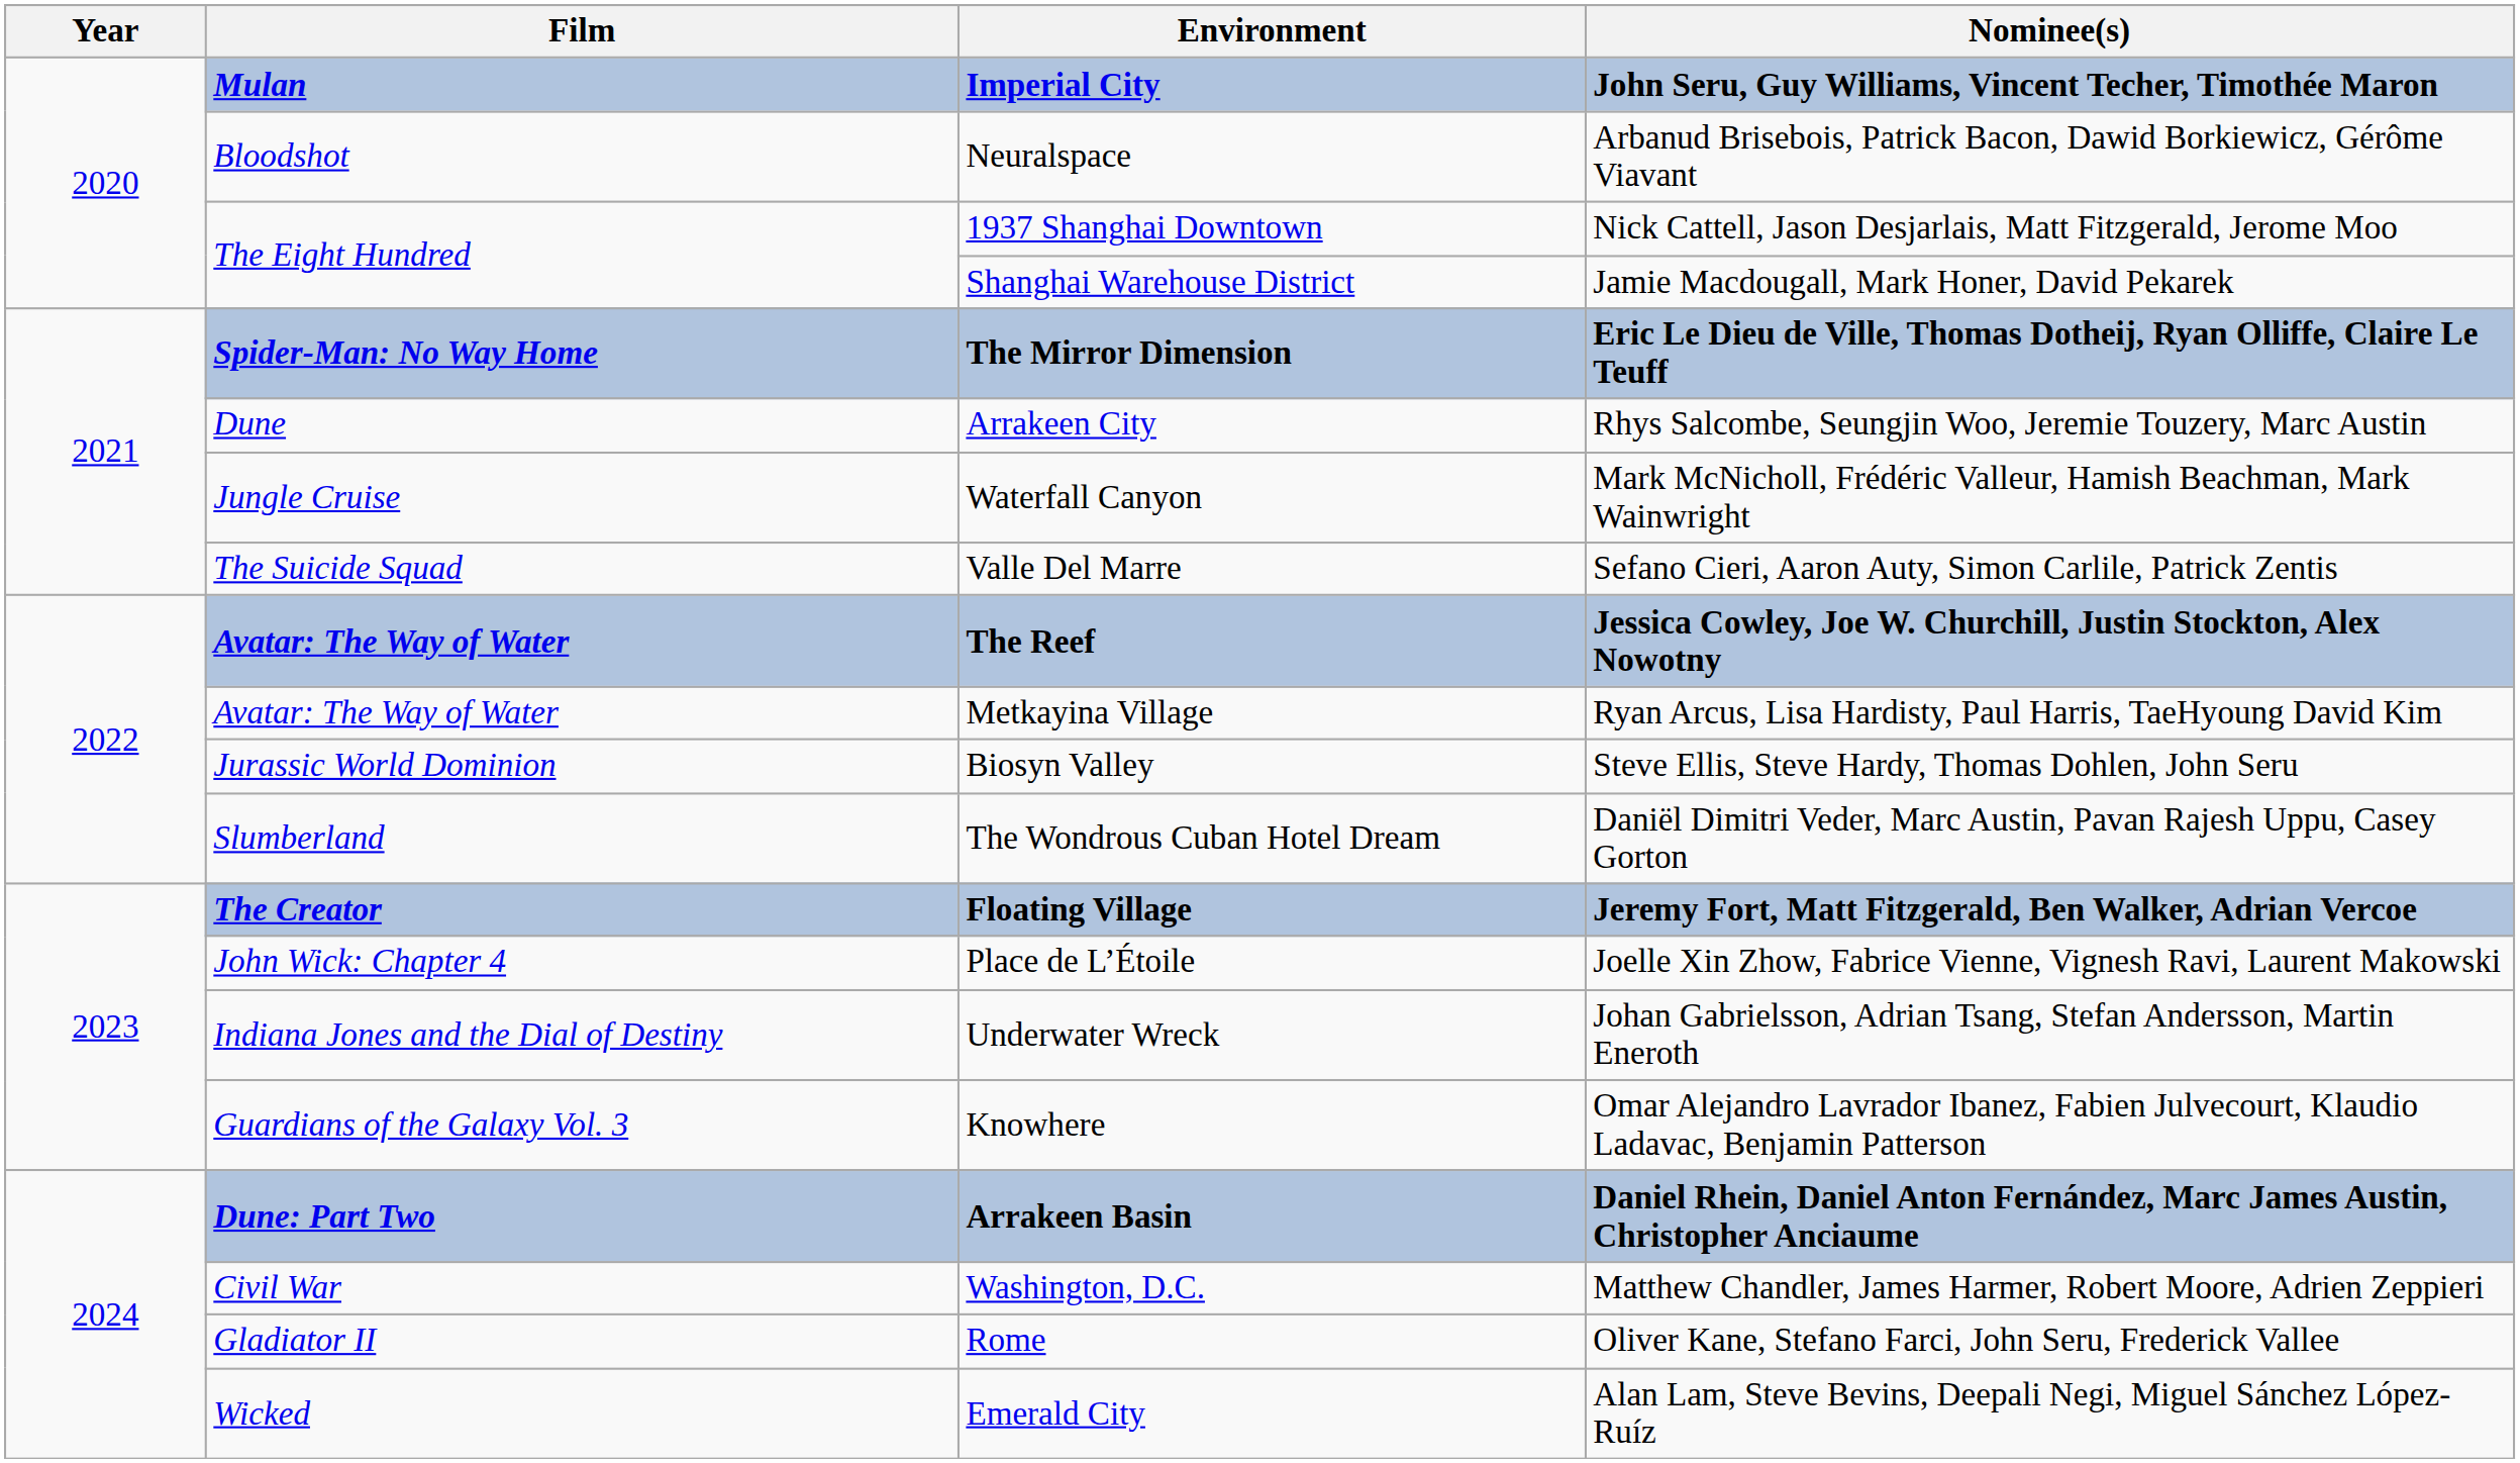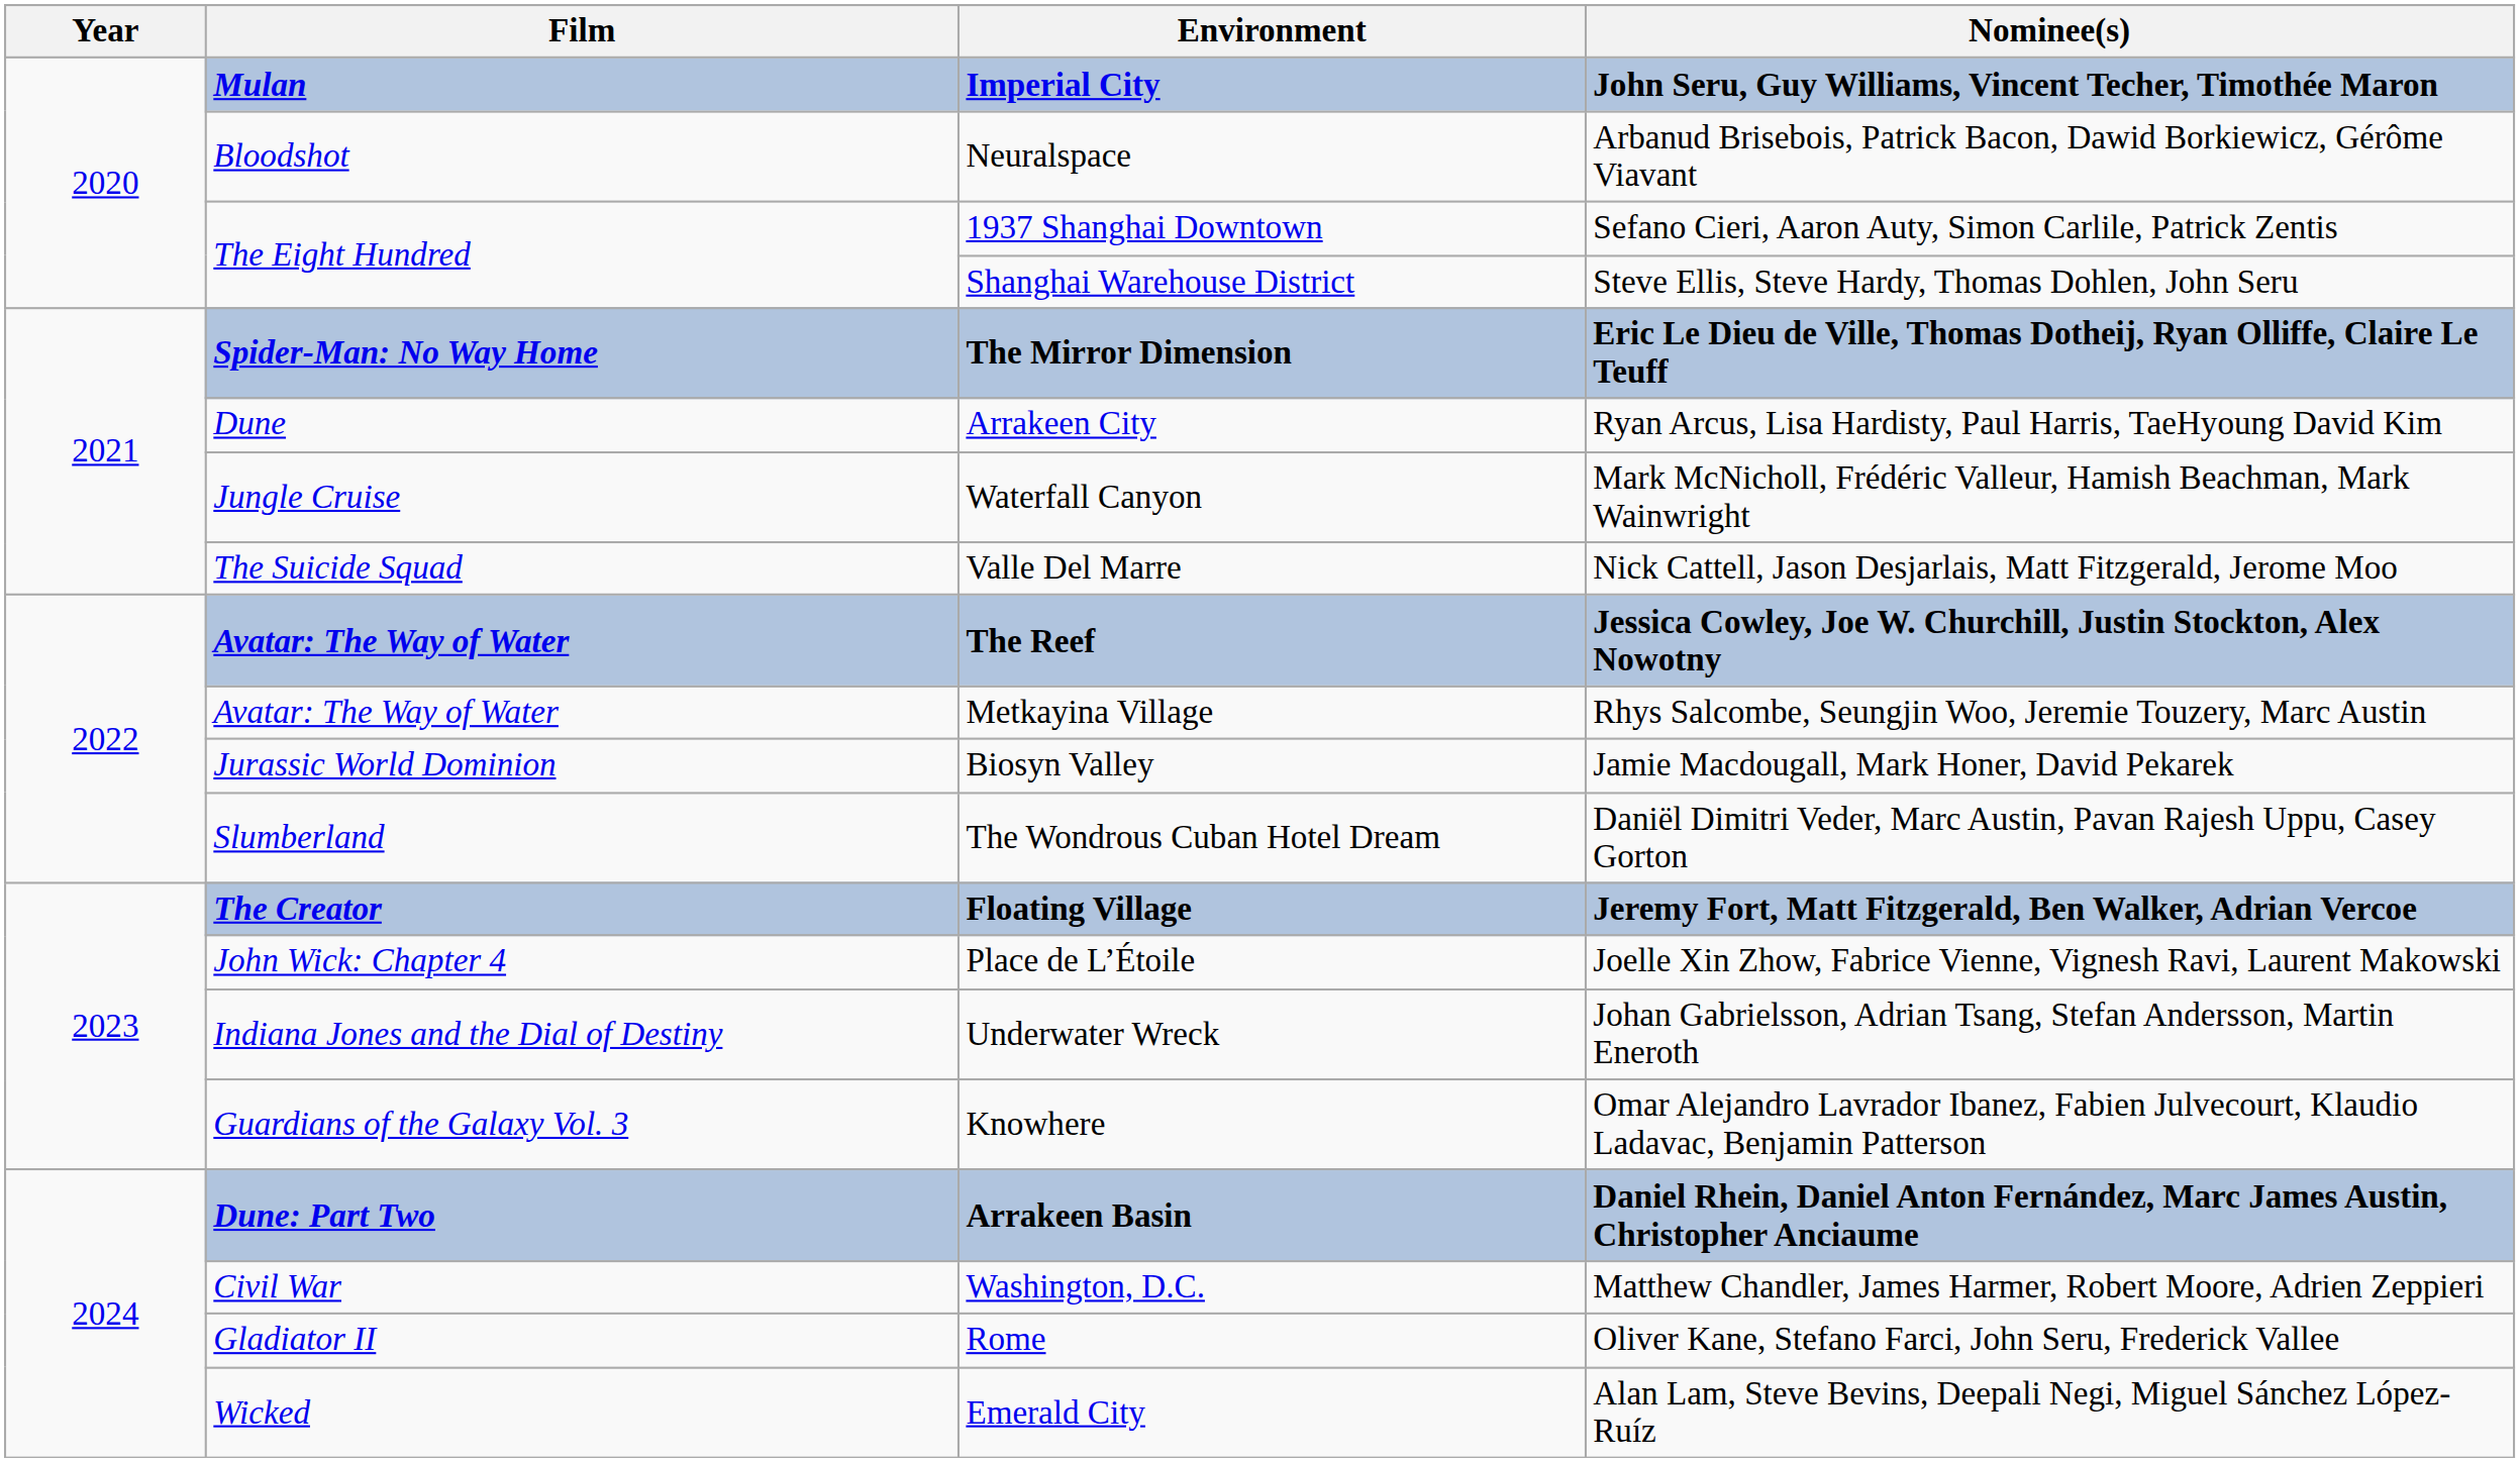1937 Shanghai Downtown | Nominee(s): Nick Cattell, Jason Desjarlais, Matt Fitzgerald, Jerome Moo -> Sefano Cieri, Aaron Auty, Simon Carlile, Patrick Zentis
Shanghai Warehouse District | Nominee(s): Jamie Macdougall, Mark Honer, David Pekarek -> Steve Ellis, Steve Hardy, Thomas Dohlen, John Seru
Arrakeen City | Nominee(s): Rhys Salcombe, Seungjin Woo, Jeremie Touzery, Marc Austin -> Ryan Arcus, Lisa Hardisty, Paul Harris, TaeHyoung David Kim
Valle Del Marre | Nominee(s): Sefano Cieri, Aaron Auty, Simon Carlile, Patrick Zentis -> Nick Cattell, Jason Desjarlais, Matt Fitzgerald, Jerome Moo
Metkayina Village | Nominee(s): Ryan Arcus, Lisa Hardisty, Paul Harris, TaeHyoung David Kim -> Rhys Salcombe, Seungjin Woo, Jeremie Touzery, Marc Austin
Biosyn Valley | Nominee(s): Steve Ellis, Steve Hardy, Thomas Dohlen, John Seru -> Jamie Macdougall, Mark Honer, David Pekarek
